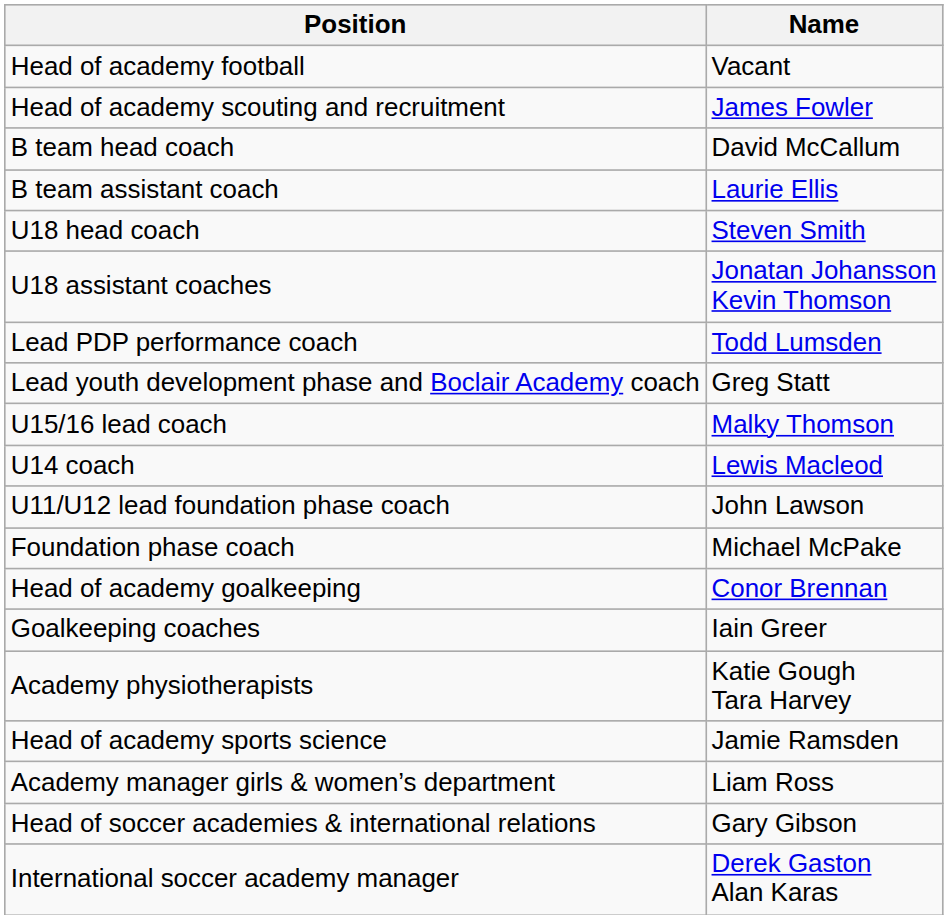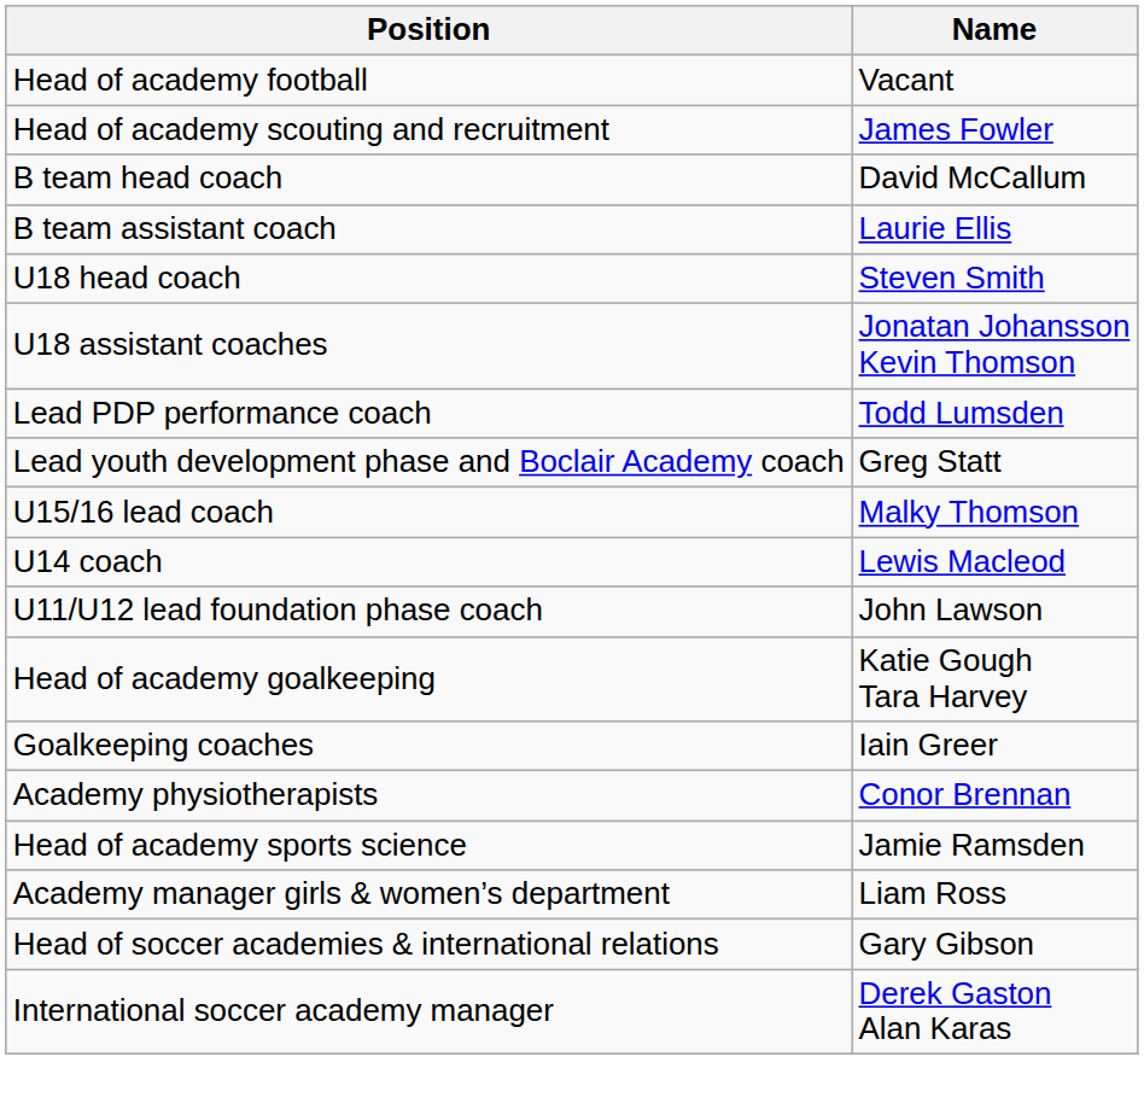- row: Foundation phase coach | Michael McPake
Head of academy goalkeeping | Name: Conor Brennan -> Katie Gough Tara Harvey
Academy physiotherapists | Name: Katie Gough Tara Harvey -> Conor Brennan
